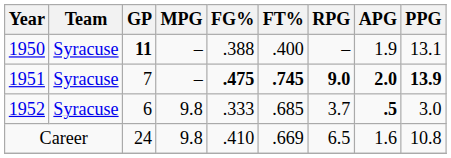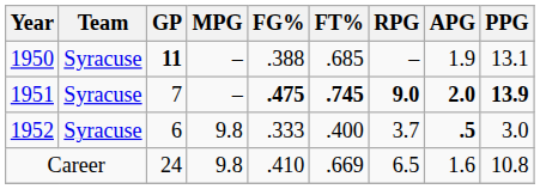1950 | FT%: .400 -> .685
1952 | FT%: .685 -> .400
